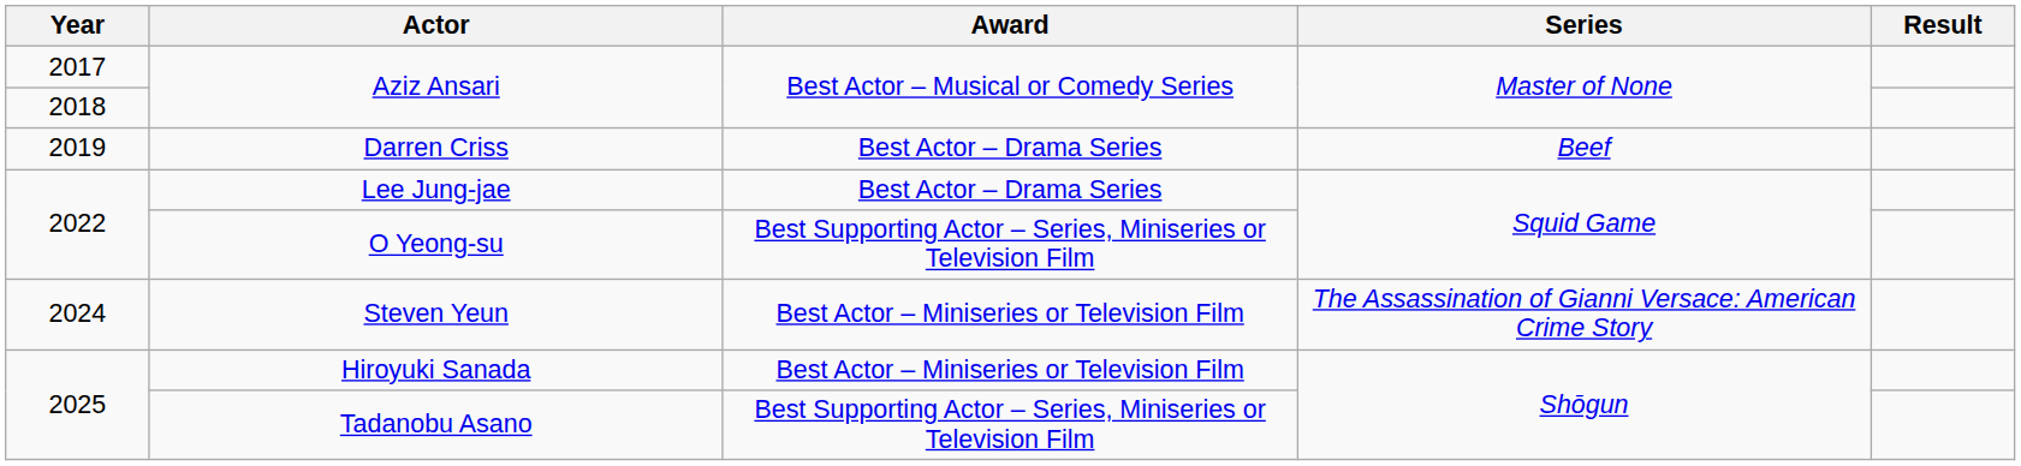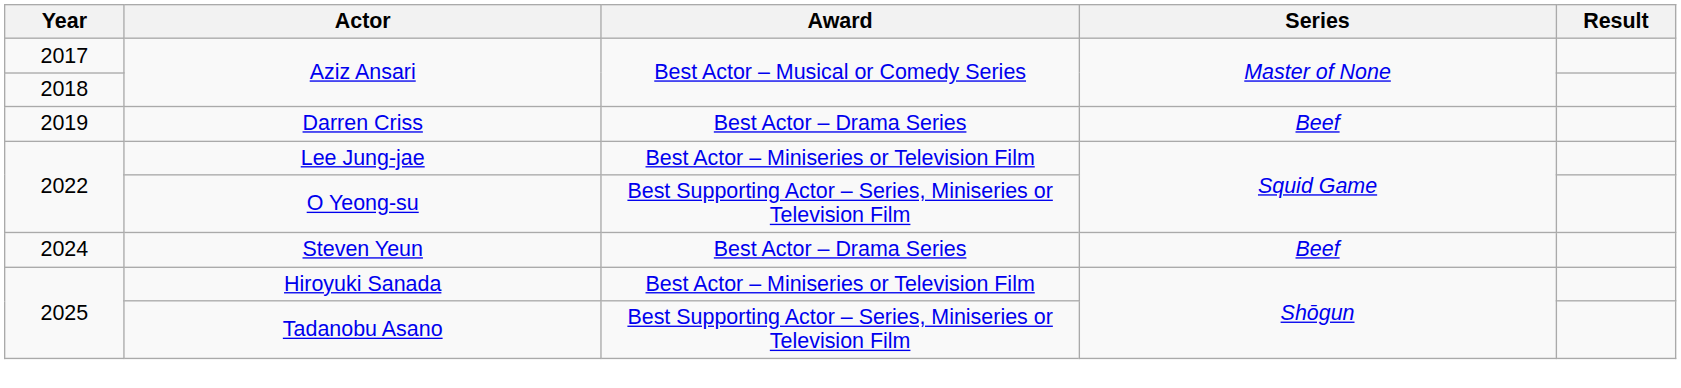Lee Jung-jae | Award: Best Actor – Drama Series -> Best Actor – Miniseries or Television Film
Steven Yeun | Award: Best Actor – Miniseries or Television Film -> Best Actor – Drama Series
Steven Yeun | Series: The Assassination of Gianni Versace: American Crime Story -> Beef
